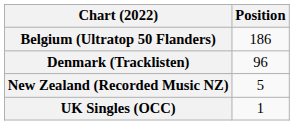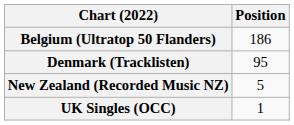Denmark (Tracklisten) | Position: 96 -> 95
